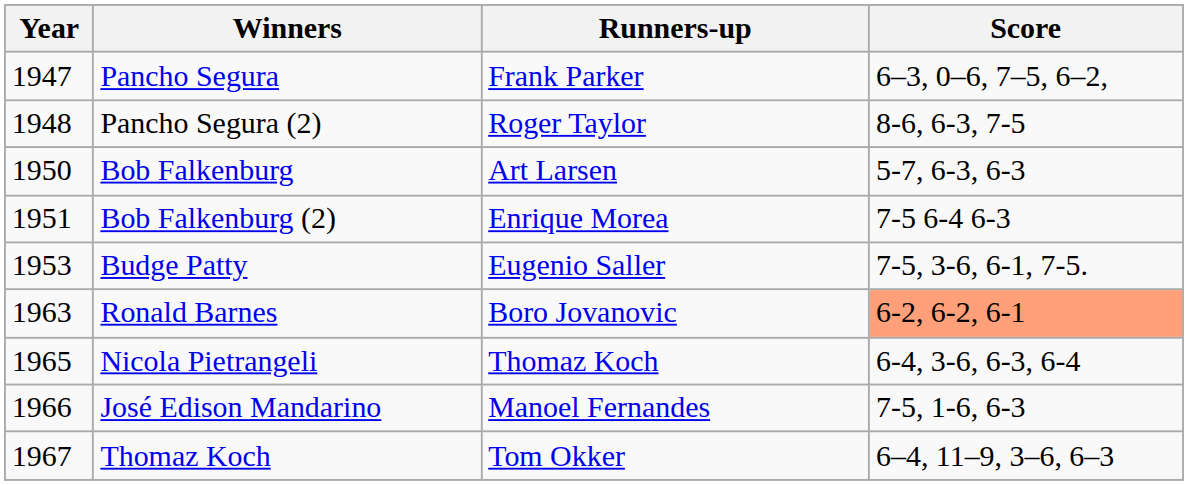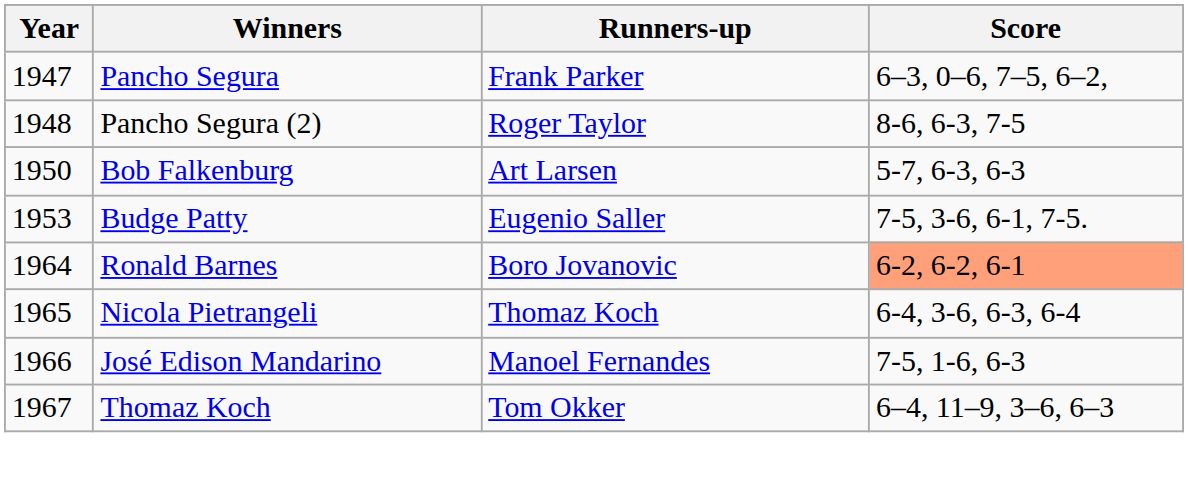- row: 1951 | Bob Falkenburg (2) | Enrique Morea | 7-5 6-4 6-3
Ronald Barnes | Year: 1963 -> 1964
